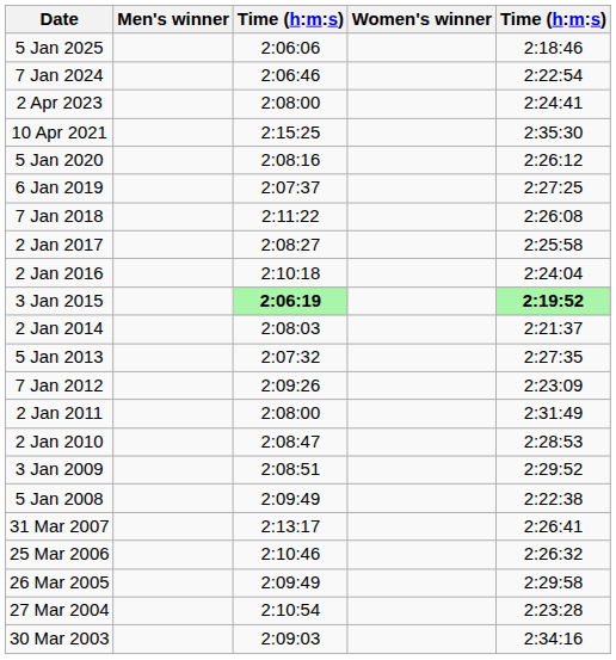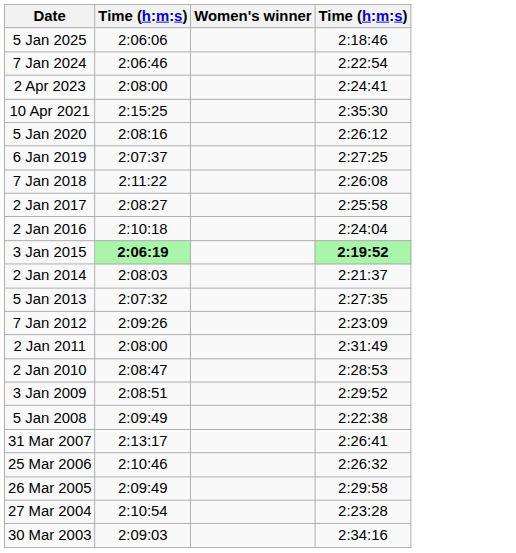- column: Men's winner
